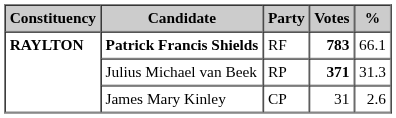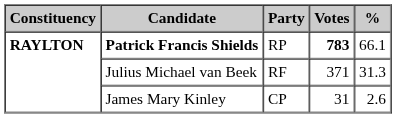Patrick Francis Shields | Party: RF -> RP
Julius Michael van Beek | Party: RP -> RF
Julius Michael van Beek | Votes: bold -> normal
